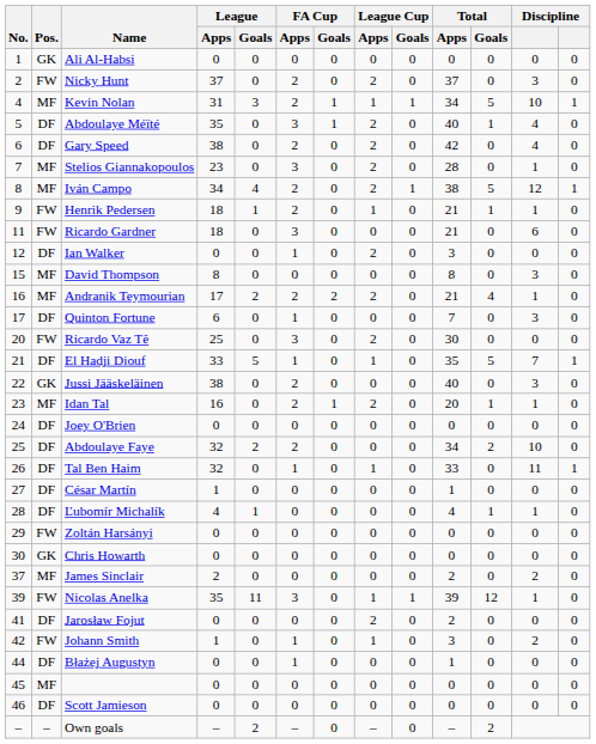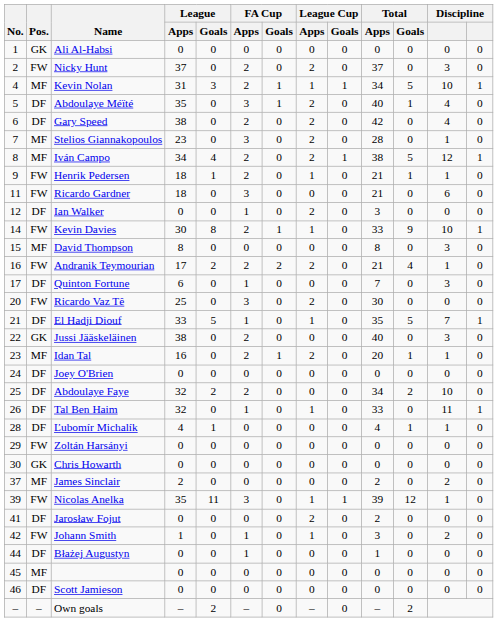+ row: 14 | FW | Kevin Davies | 30 | 8 | 2 | 1 | 1 | 0 | 33 | 9 | 10 | 1
Andranik Teymourian | Pos.: MF -> FW
- row: 27 | DF | César Martín | 1 | 0 | 0 | 0 | 0 | 0 | 1 | 0 | 0 | 0
